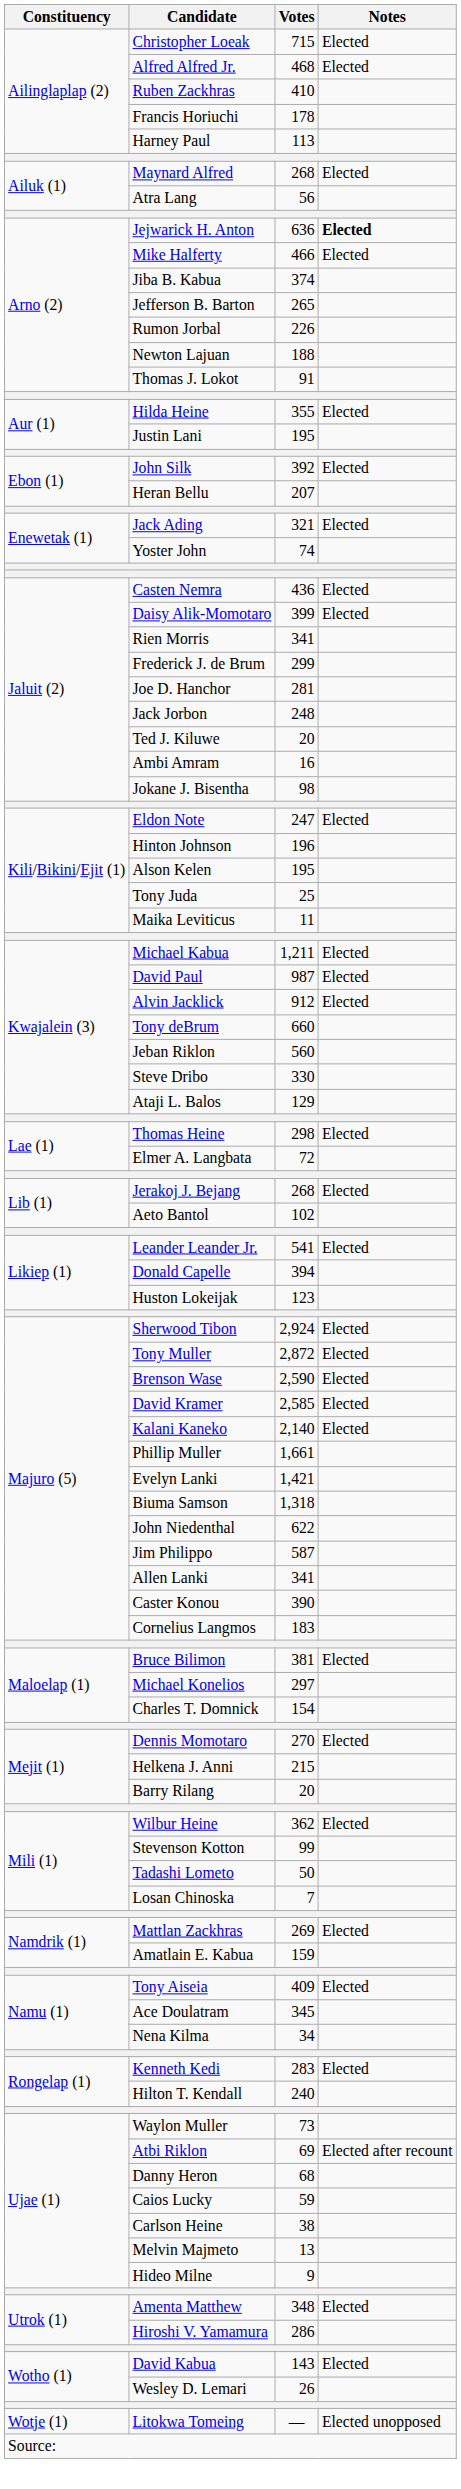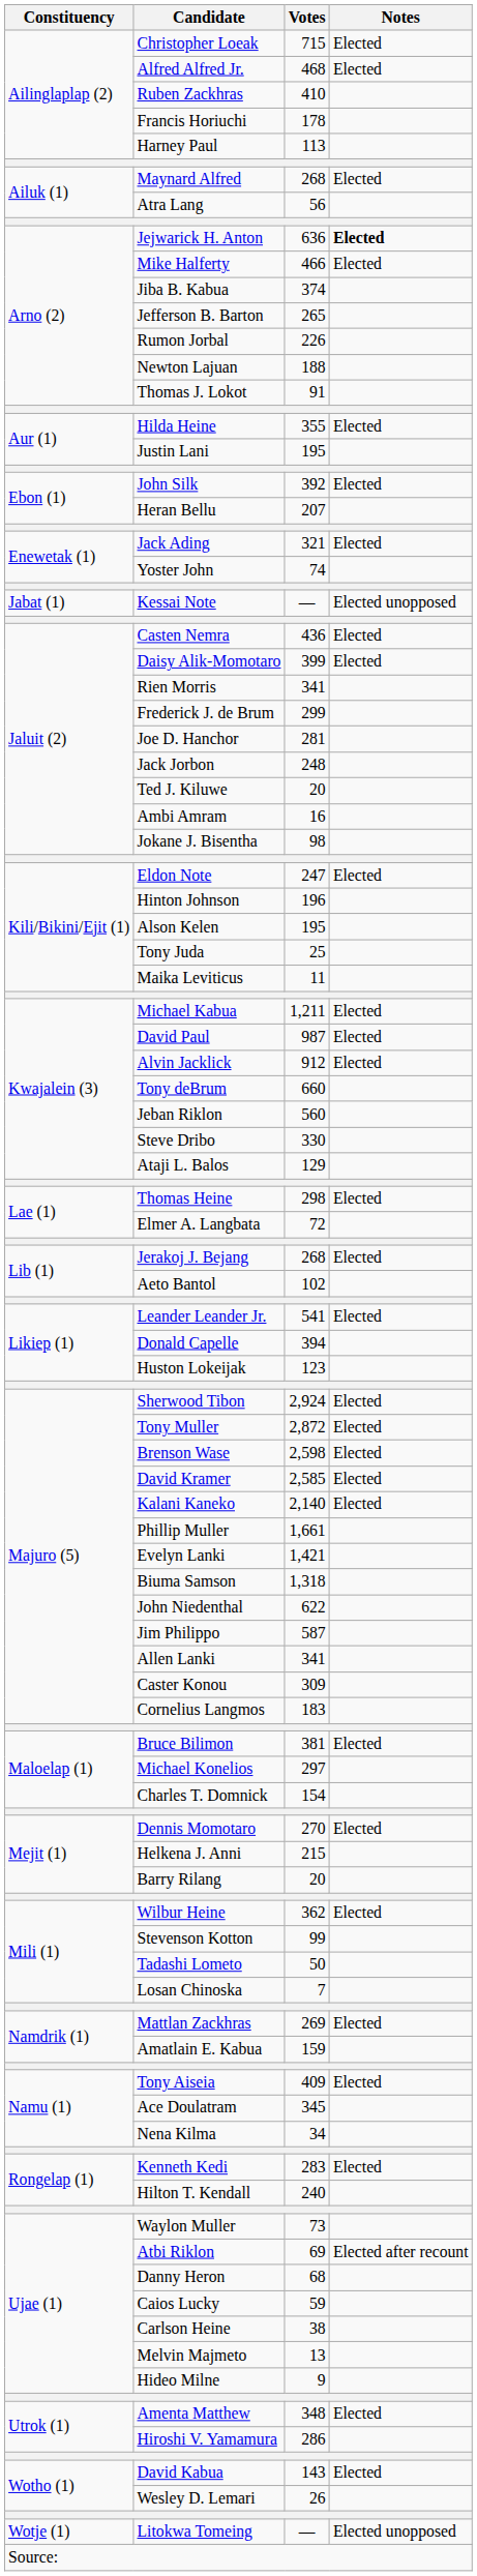+ row: Jabat (1) | Kessai Note | — | Elected unopposed
Brenson Wase | Votes: 2,590 -> 2,598
Caster Konou | Votes: 390 -> 309
